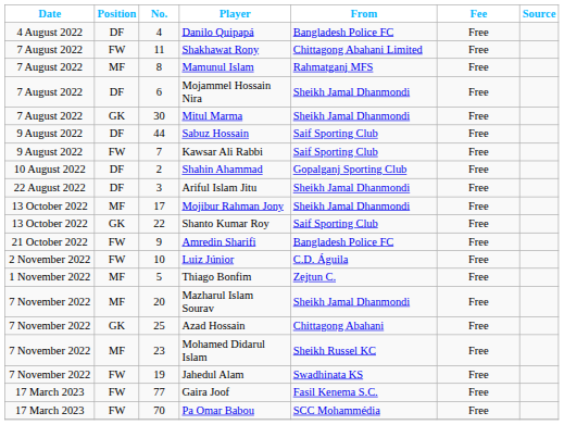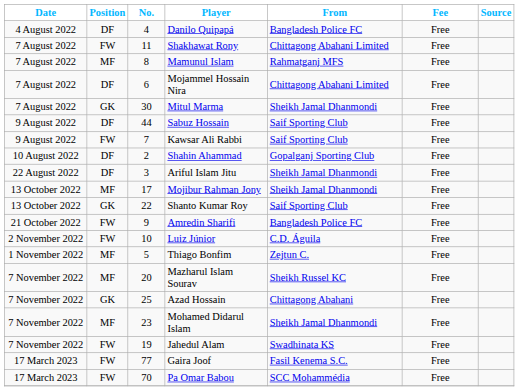Mojammel Hossain Nira | From: Sheikh Jamal Dhanmondi -> Chittagong Abahani Limited
Mazharul Islam Sourav | From: Sheikh Jamal Dhanmondi -> Sheikh Russel KC
Mohamed Didarul Islam | From: Sheikh Russel KC -> Sheikh Jamal Dhanmondi
